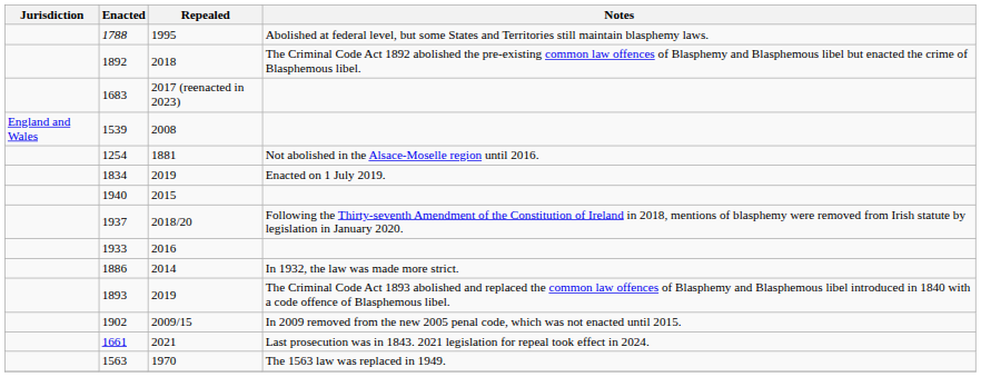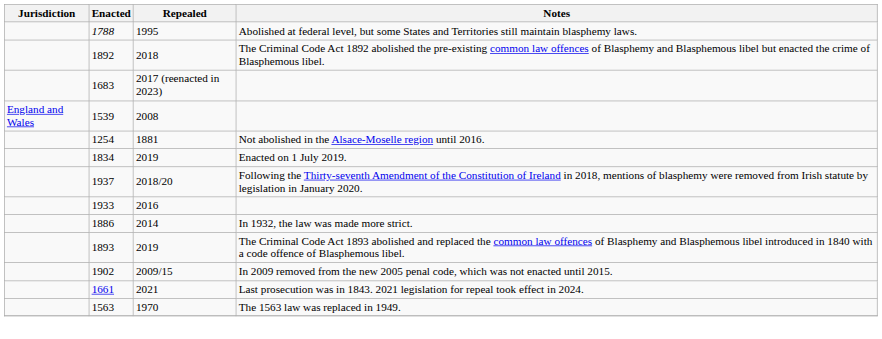- row: 1940 | 2015
